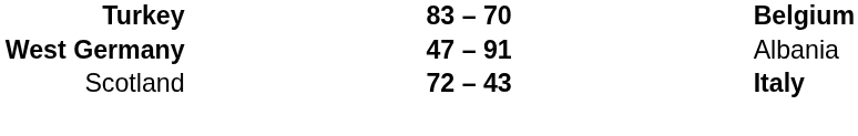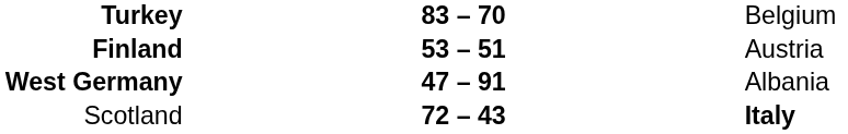Turkey | column 3: bold -> normal
+ row: Finland | 53 – 51 | Austria
